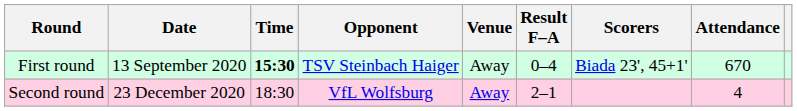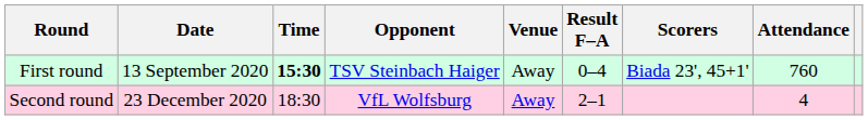First round | Attendance: 670 -> 760
